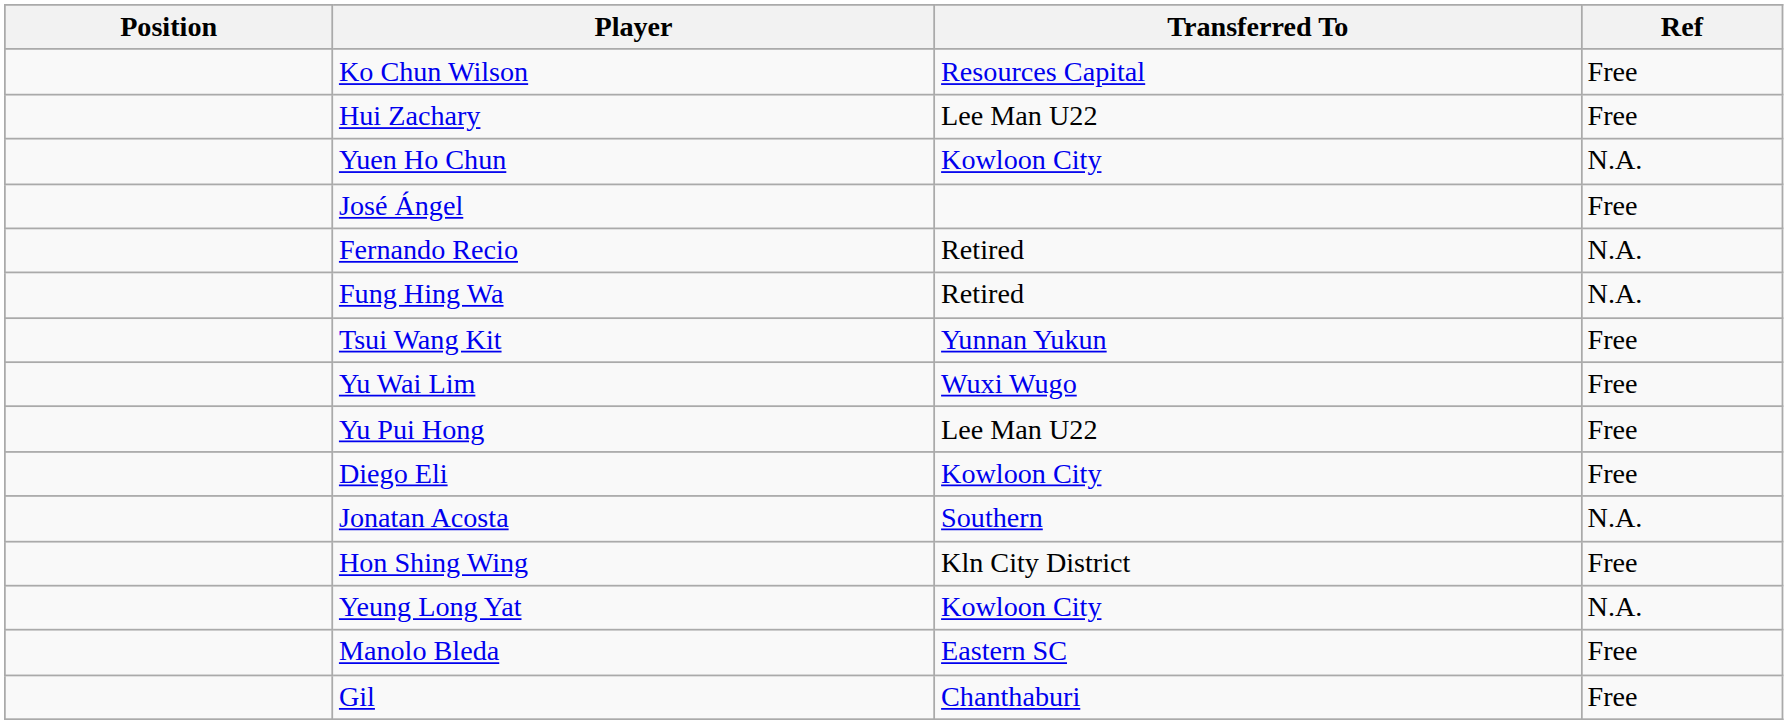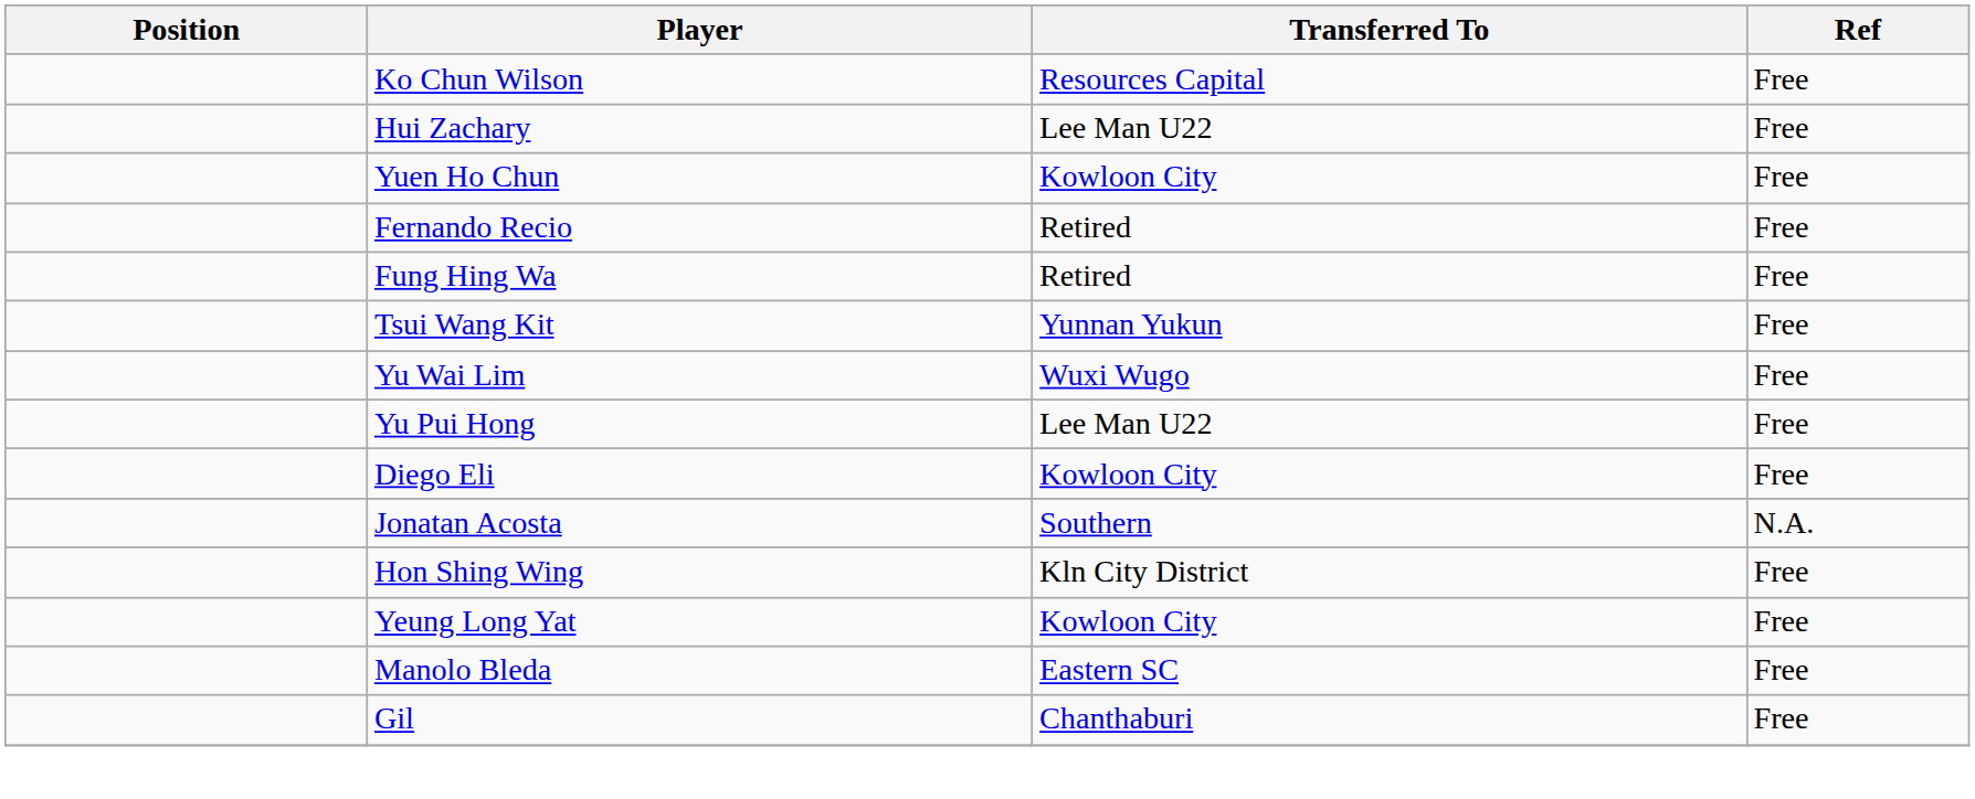Yuen Ho Chun | Ref: N.A. -> Free
- row: José Ángel | Free
Fernando Recio | Ref: N.A. -> Free
Fung Hing Wa | Ref: N.A. -> Free
Yeung Long Yat | Ref: N.A. -> Free
